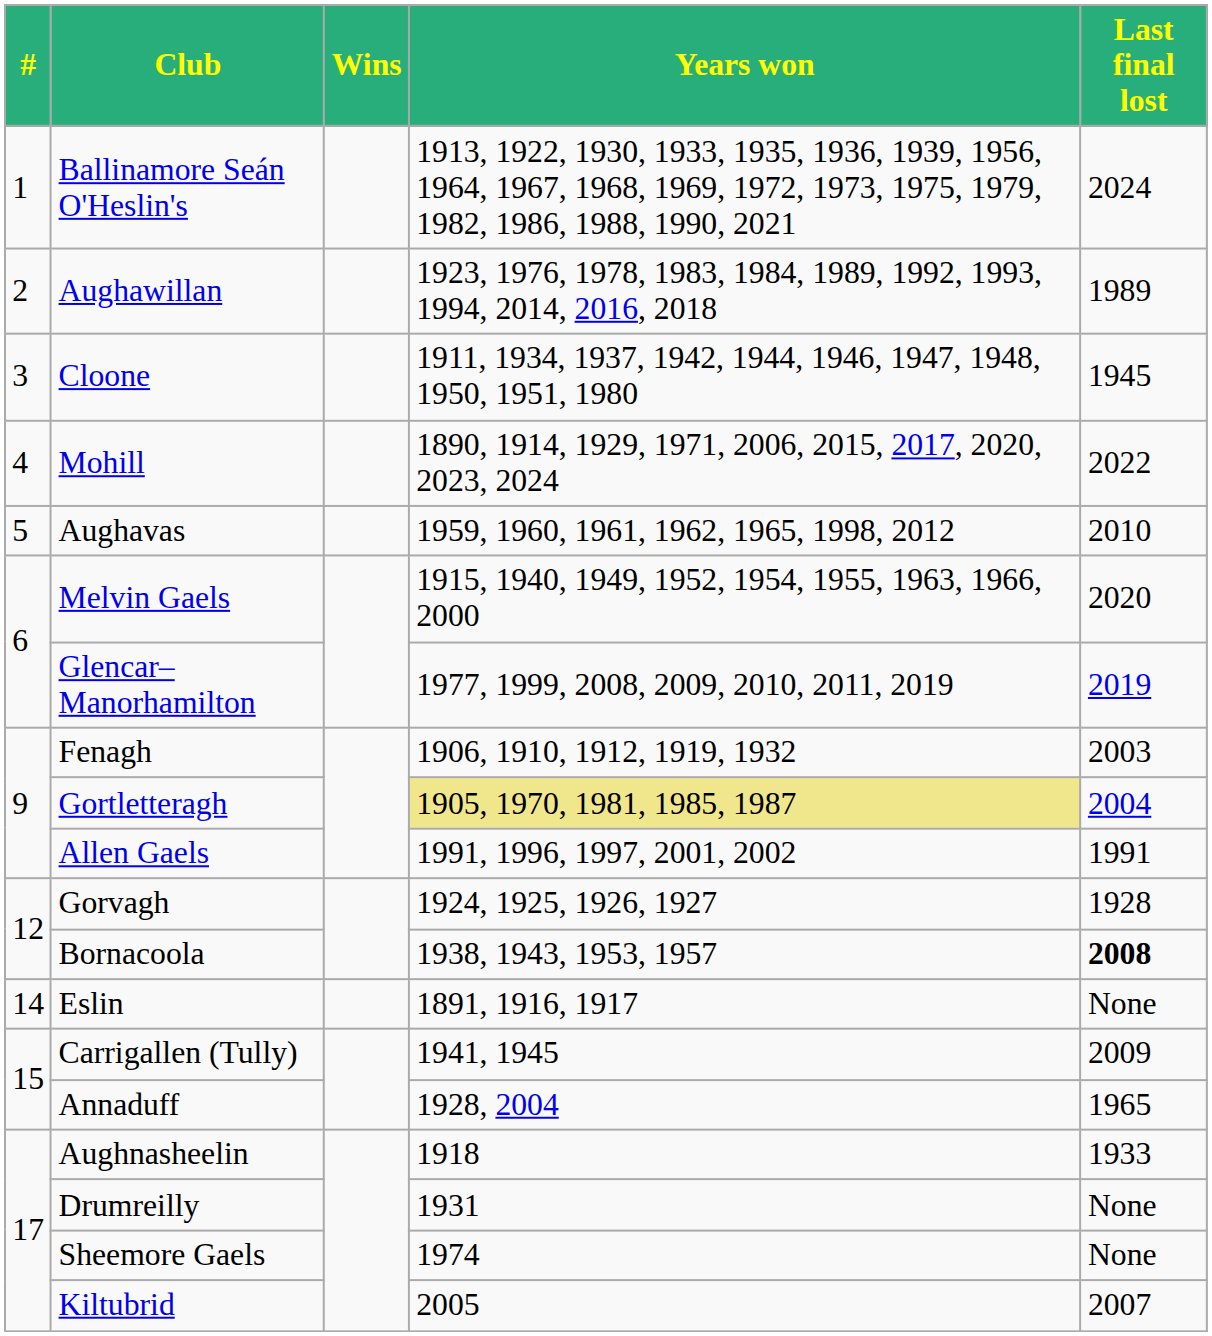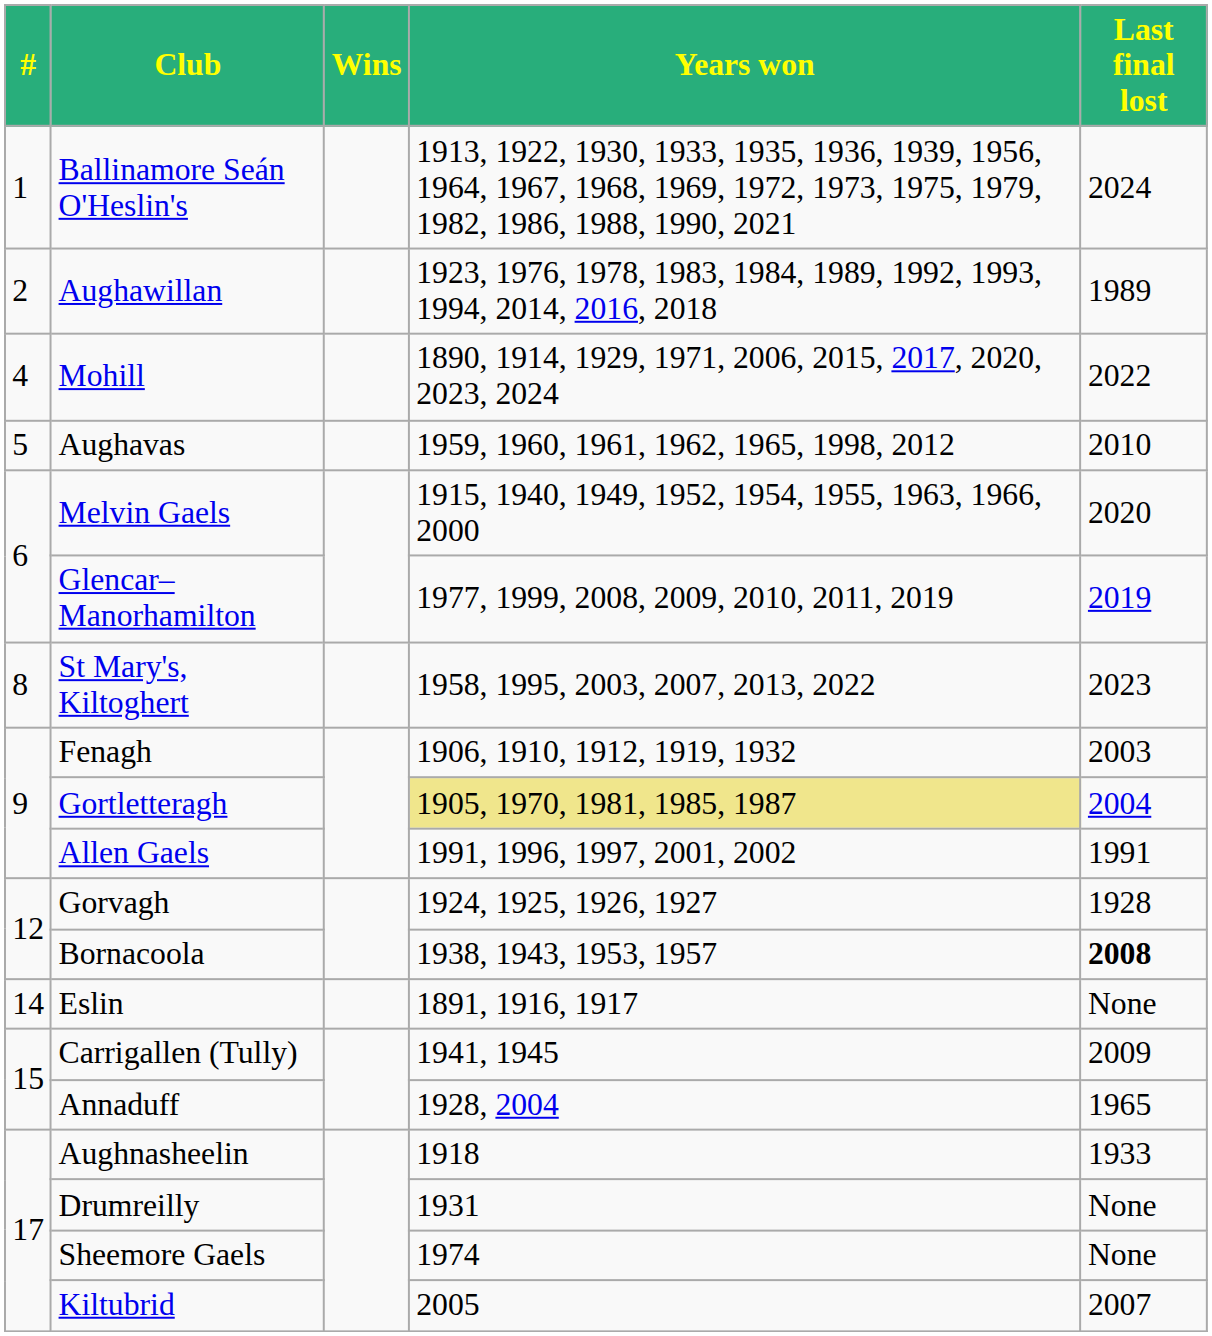- row: 3 | Cloone | 1911, 1934, 1937, 1942, 1944, 1946, 1947, 1948, 1950, 1951, 1980 | 1945
+ row: 8 | St Mary's, Kiltoghert | 1958, 1995, 2003, 2007, 2013, 2022 | 2023
